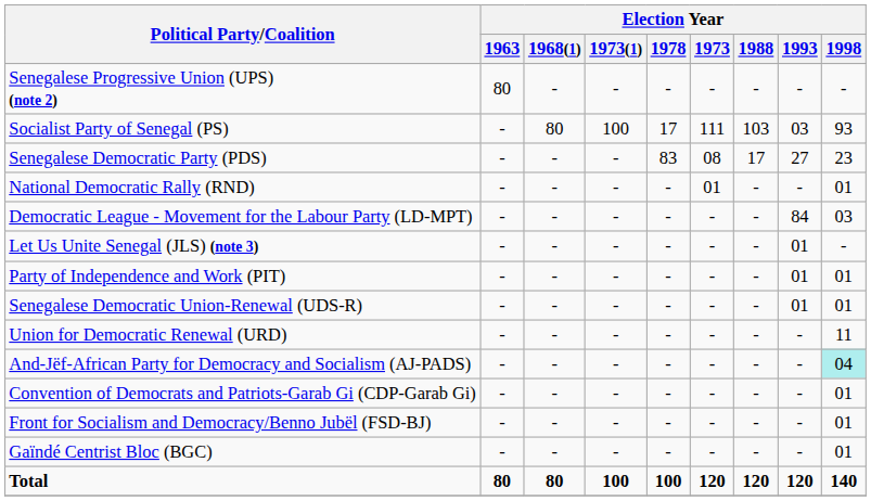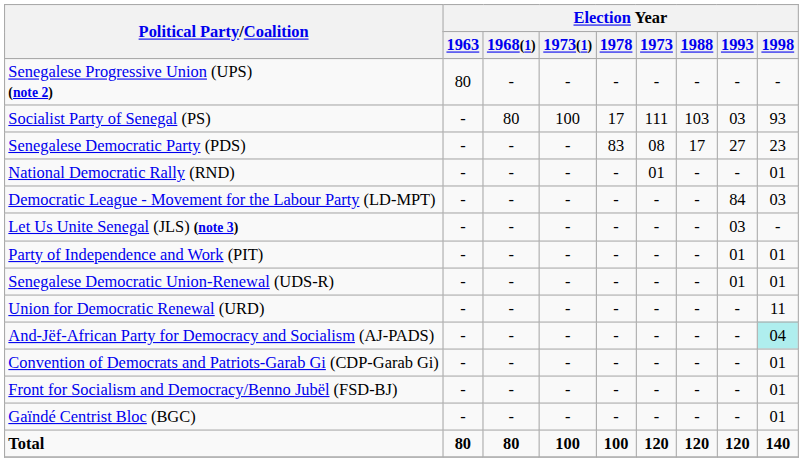Let Us Unite Senegal (JLS) (note 3) | Election Year / 1993: 01 -> 03
